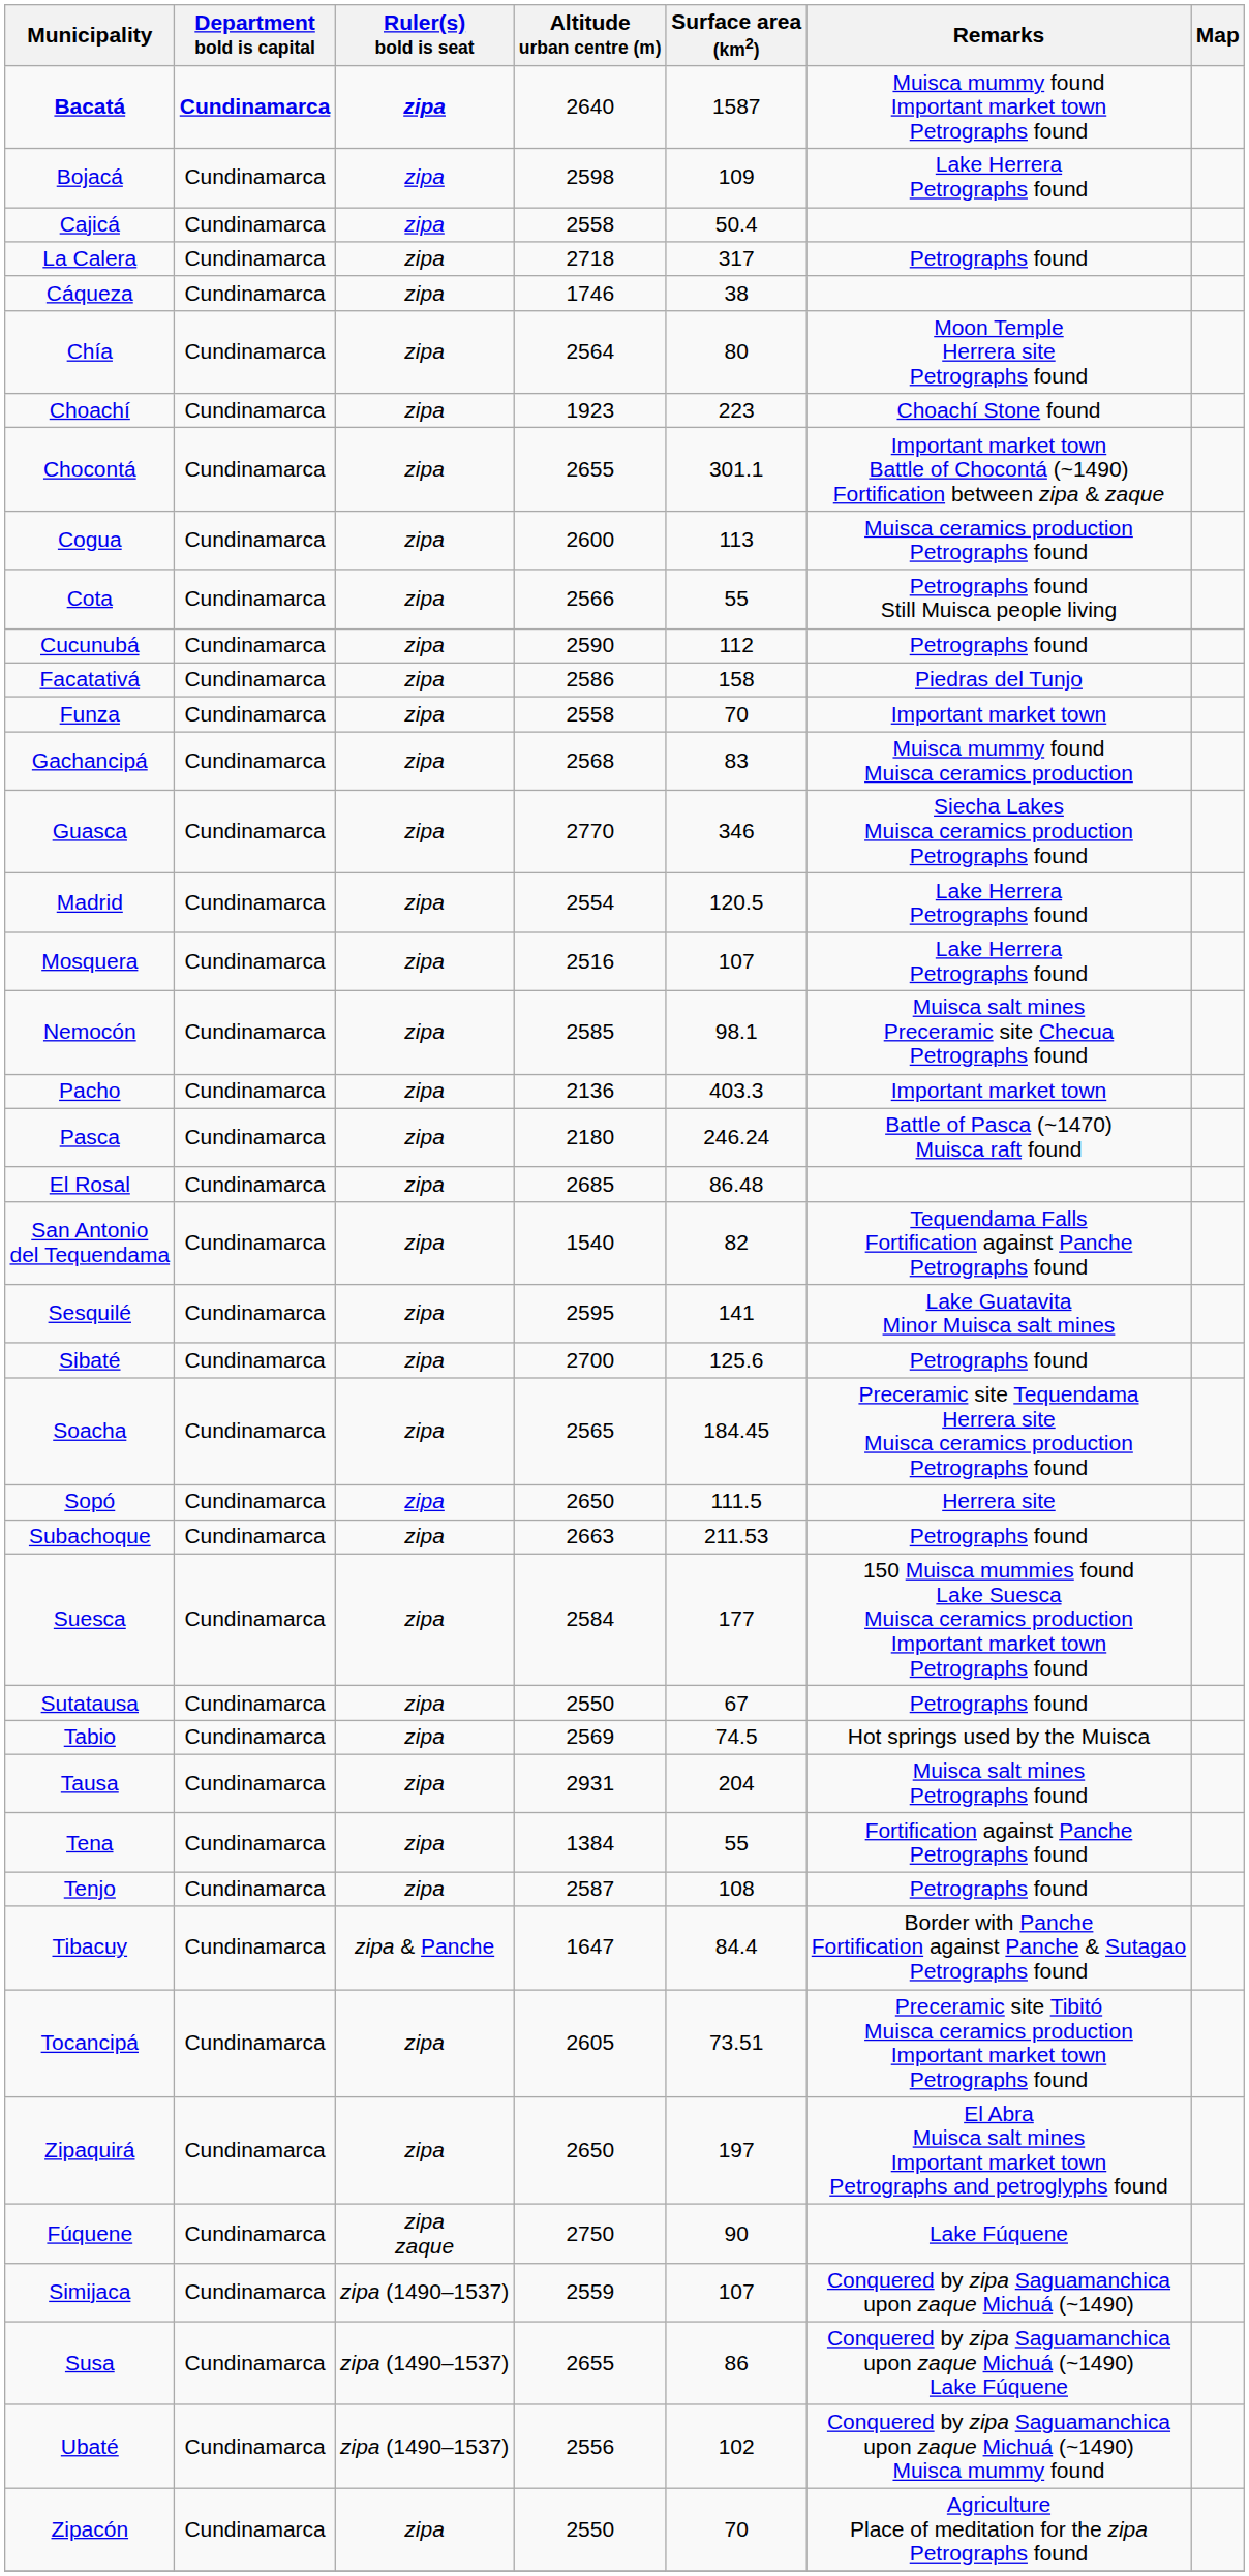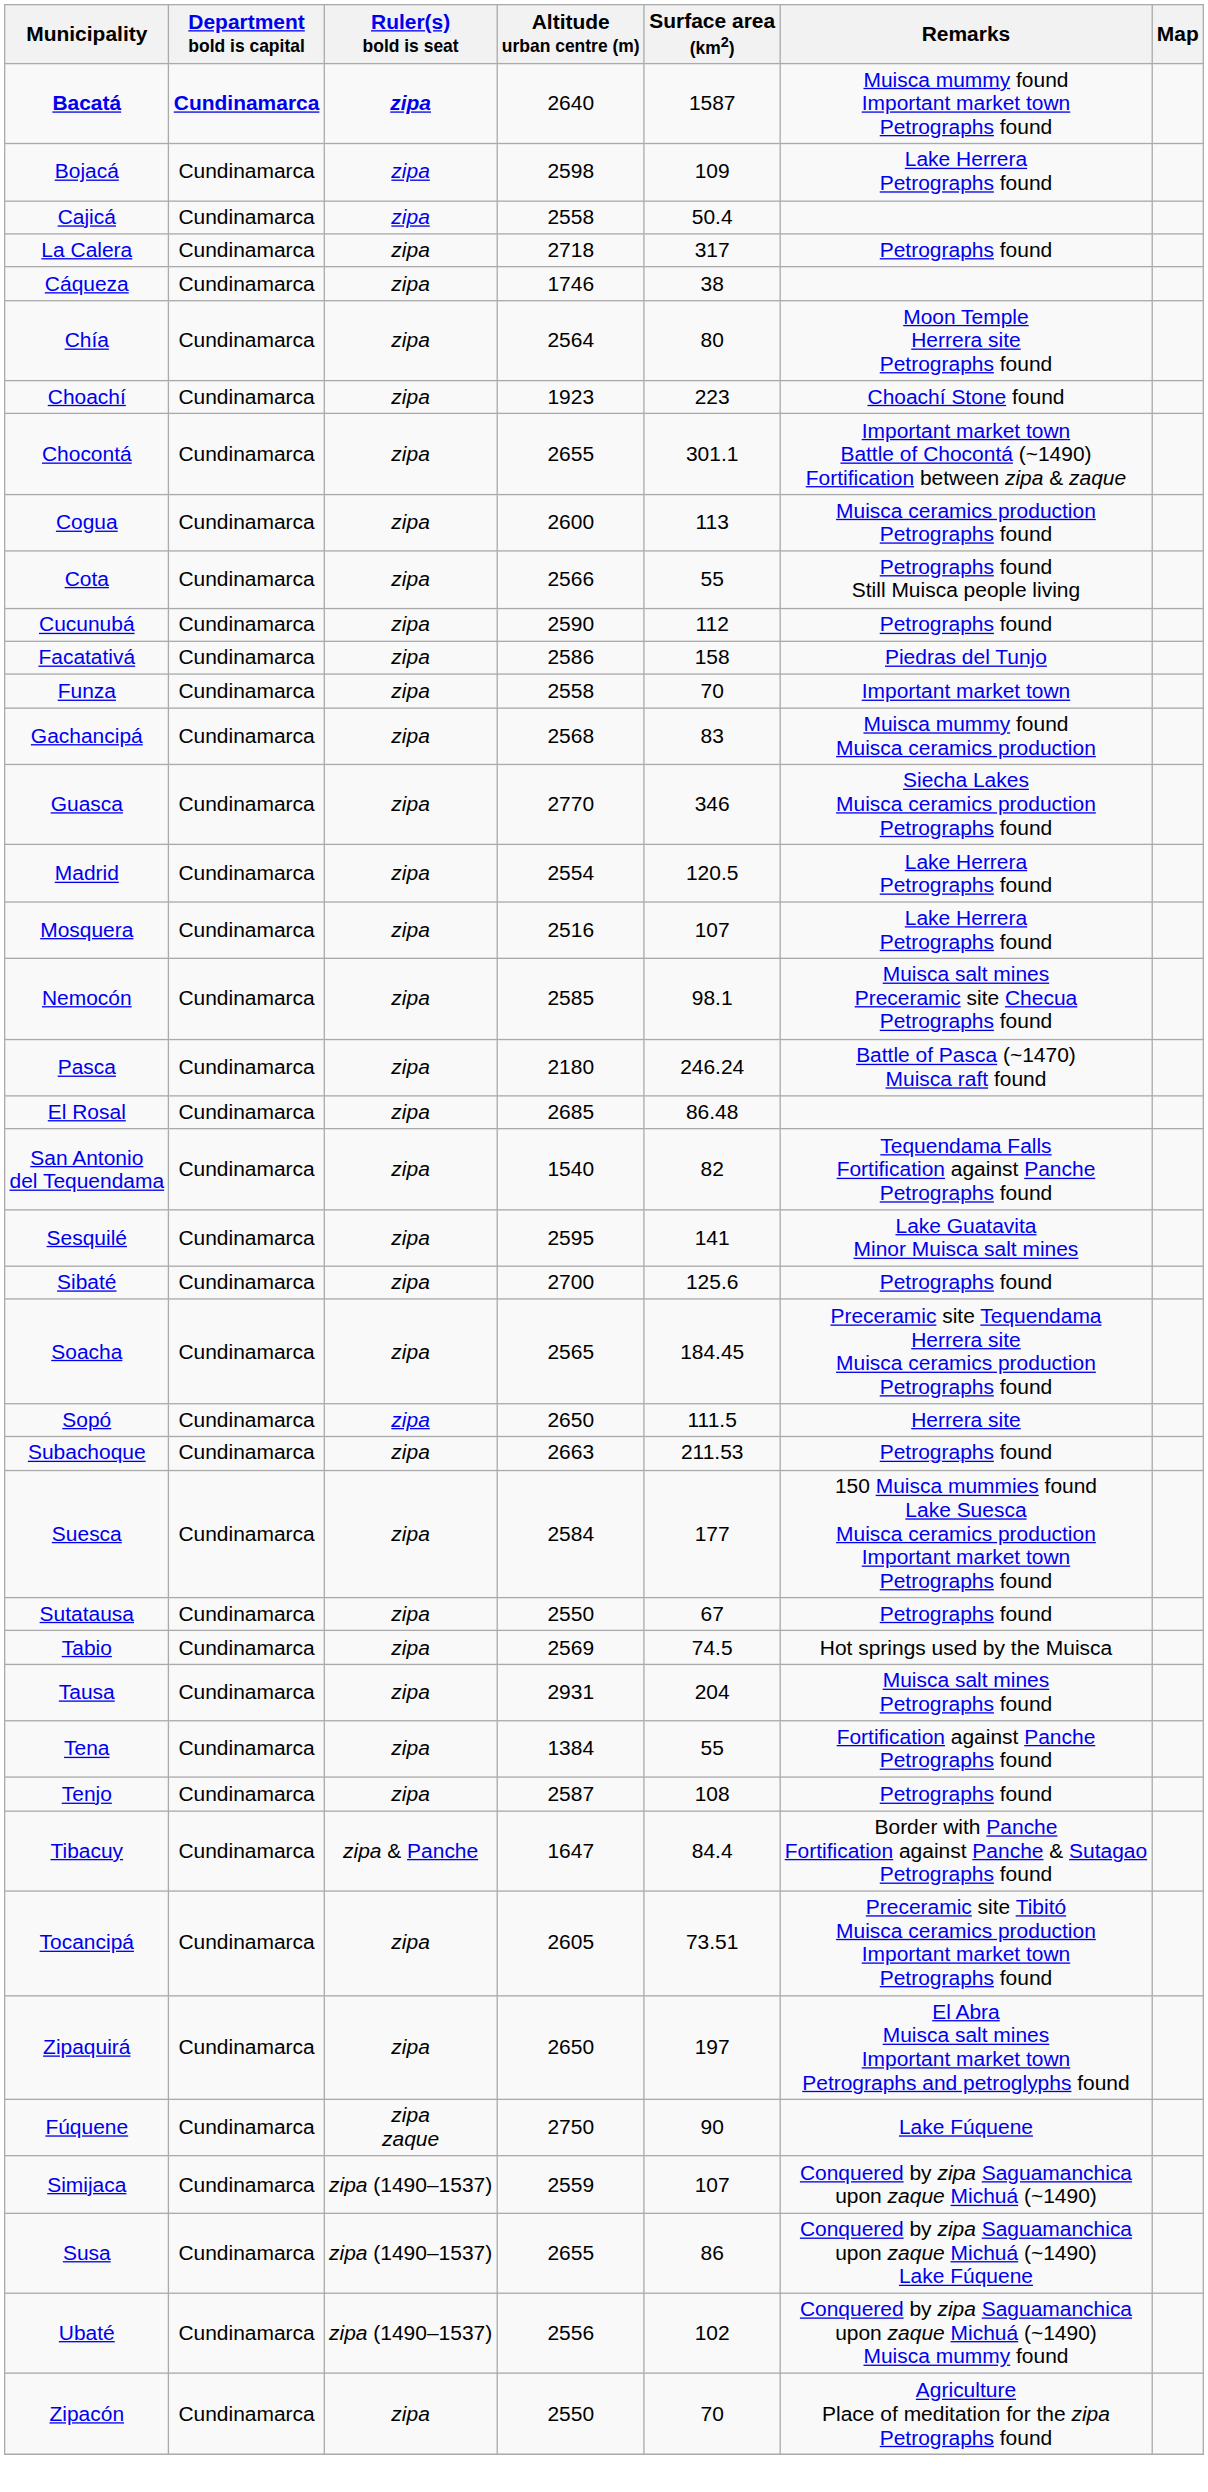- row: Pacho | Cundinamarca | zipa | 2136 | 403.3 | Important market town
